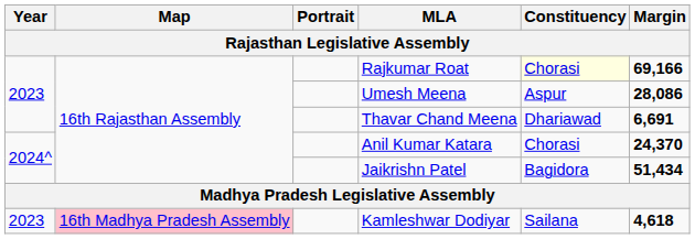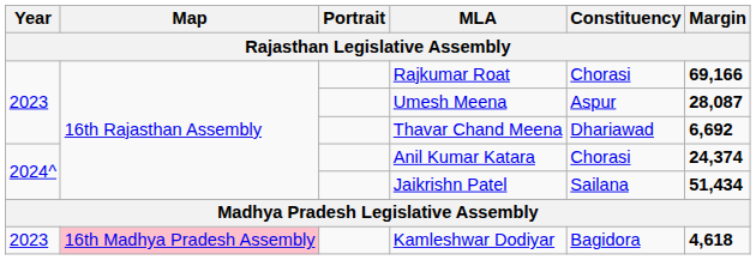Rajkumar Roat | Constituency: lightyellow background -> no background
Umesh Meena | Margin: 28,086 -> 28,087
Thavar Chand Meena | Margin: 6,691 -> 6,692
Anil Kumar Katara | Margin: 24,370 -> 24,374
Jaikrishn Patel | Constituency: Bagidora -> Sailana
Kamleshwar Dodiyar | Constituency: Sailana -> Bagidora
